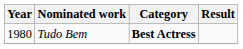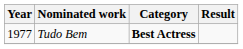Tudo Bem | Year: 1980 -> 1977
